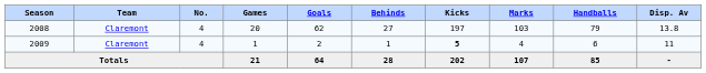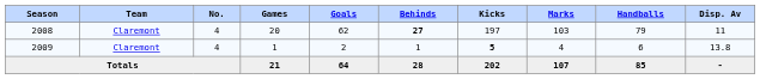2008 | Behinds: normal -> bold
2008 | Disp. Av: 13.8 -> 11
2009 | Disp. Av: 11 -> 13.8
